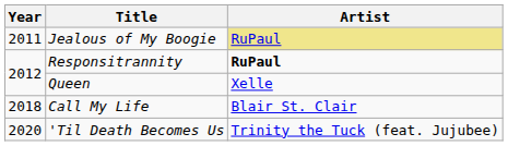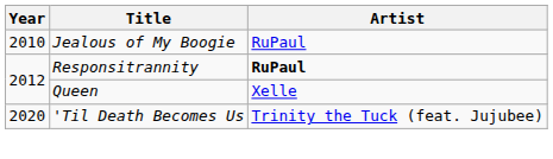Jealous of My Boogie | Year: 2011 -> 2010
Jealous of My Boogie | Artist: khaki background -> no background
- row: 2018 | Call My Life | Blair St. Clair
